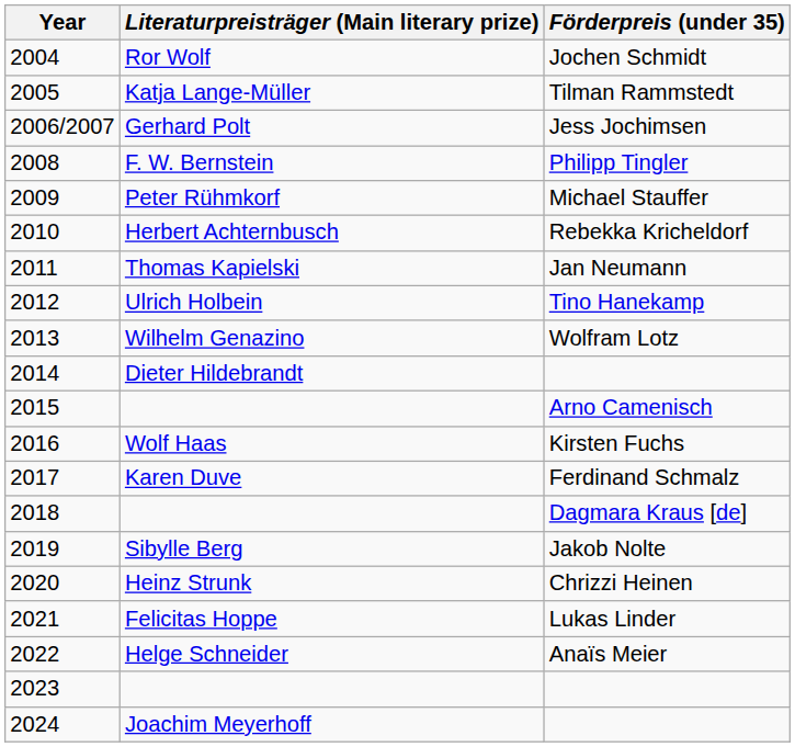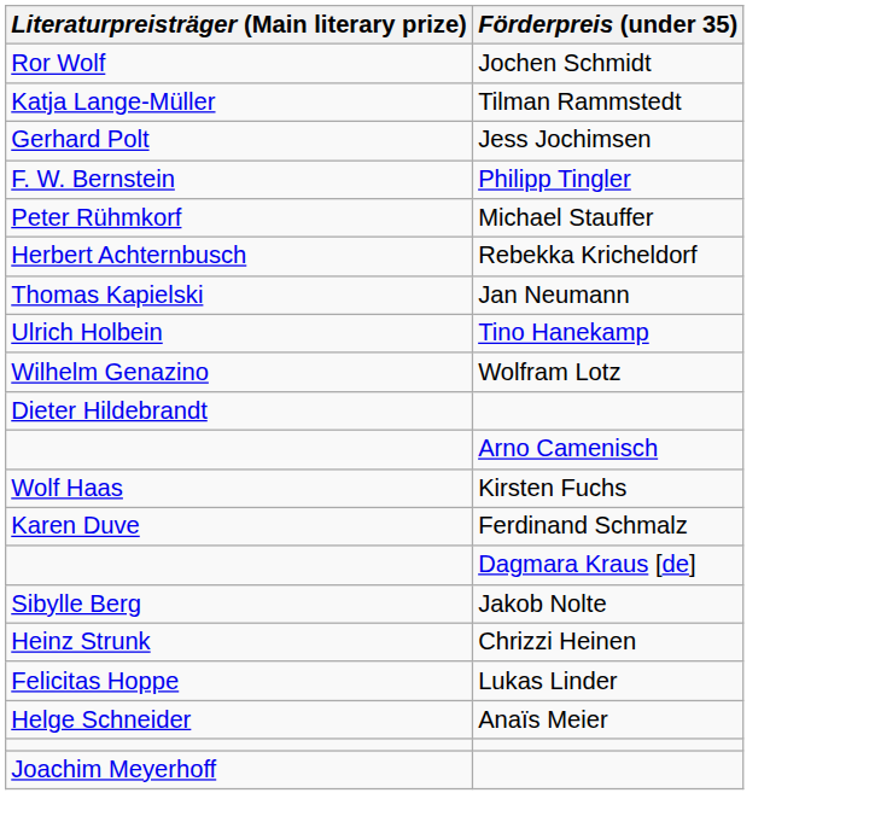- column: Year | 2004 | 2005 | 2006/2007 | 2008 | 2009 | 2010 | 2011 | 2012 | 2013 | 2014 | 2015 | 2016 | 2017 | 2018 | 2019 | 2020 | 2021 | 2022 | 2023 | 2024
